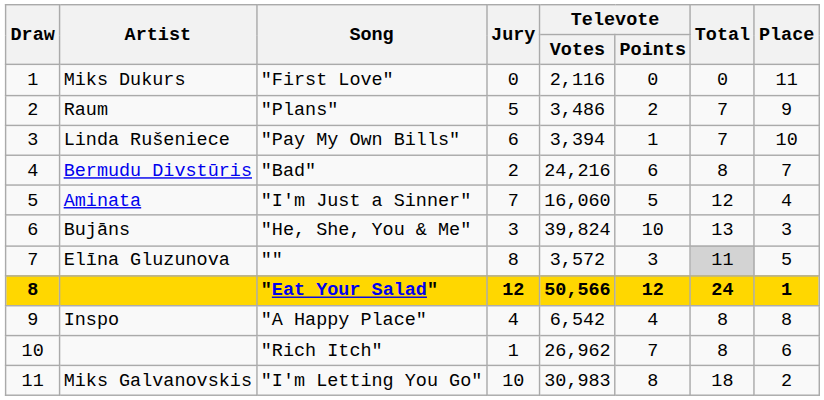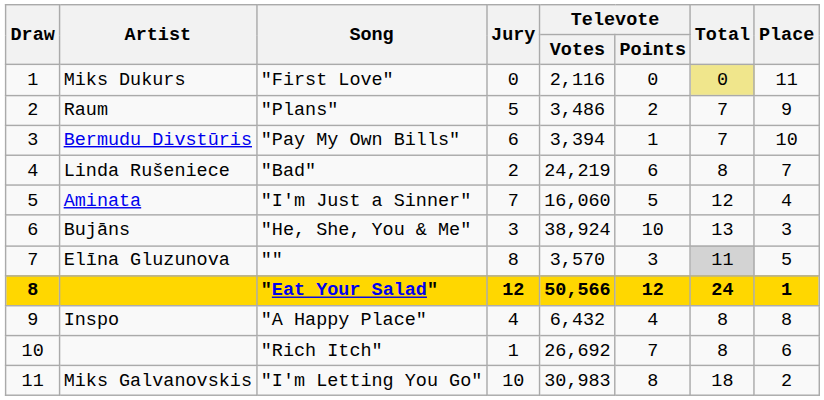"First Love" | Total: no background -> khaki background
"Pay My Own Bills" | Artist: Linda Rušeniece -> Bermudu Divstūris
"Bad" | Artist: Bermudu Divstūris -> Linda Rušeniece
"Bad" | Televote / Votes: 24,216 -> 24,219
"He, She, You & Me" | Televote / Votes: 39,824 -> 38,924
"" | Televote / Votes: 3,572 -> 3,570
"A Happy Place" | Televote / Votes: 6,542 -> 6,432
"Rich Itch" | Televote / Votes: 26,962 -> 26,692
